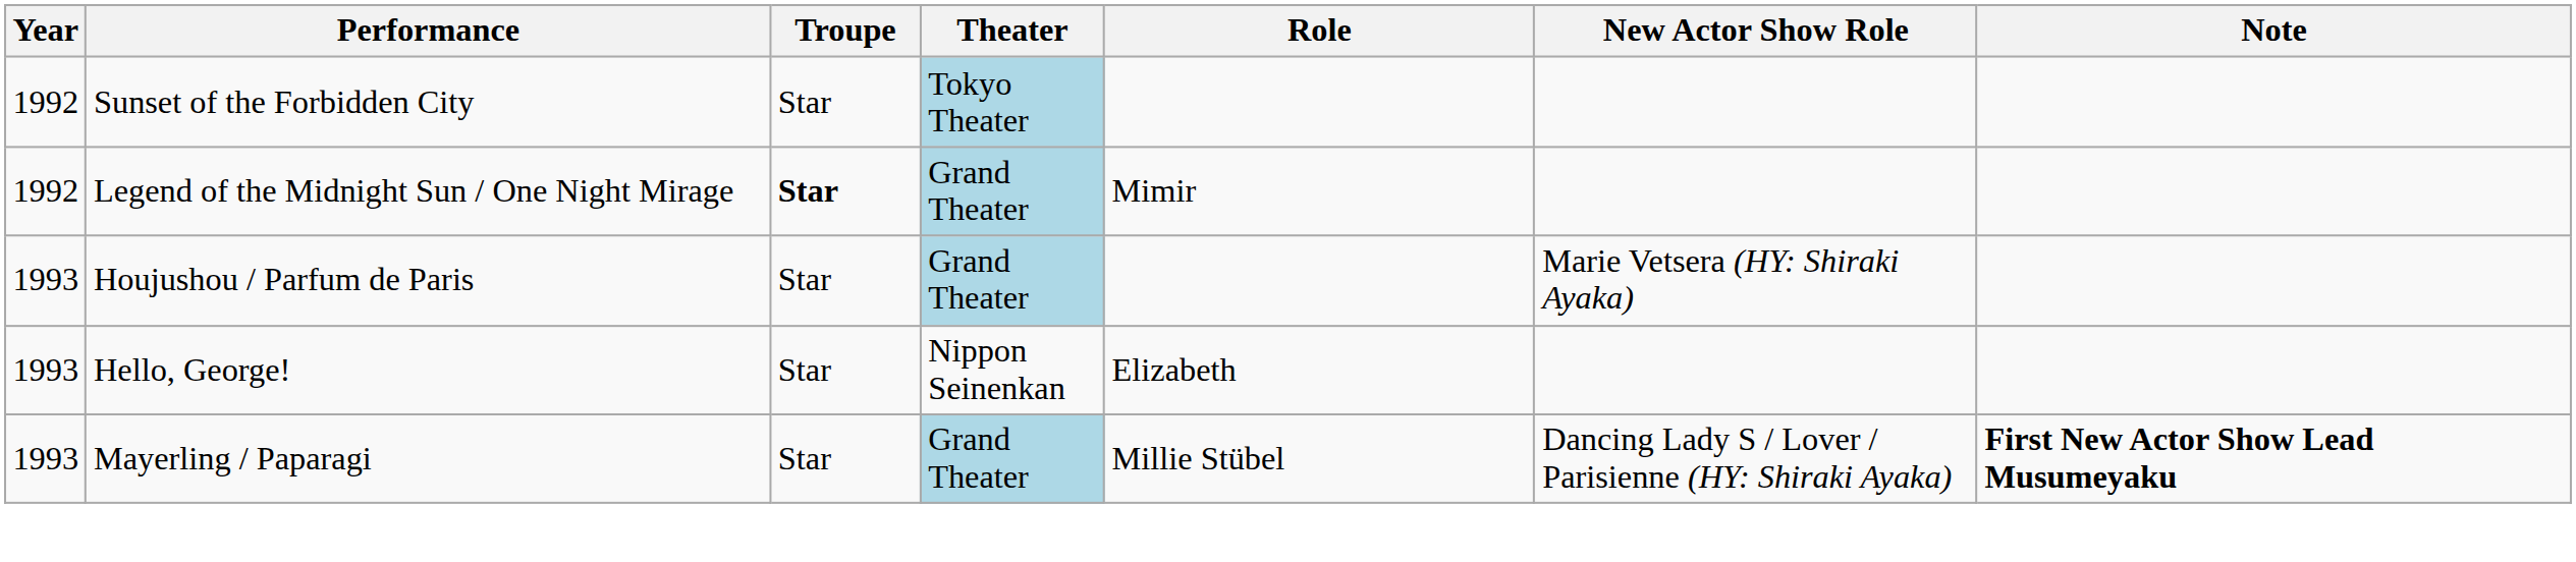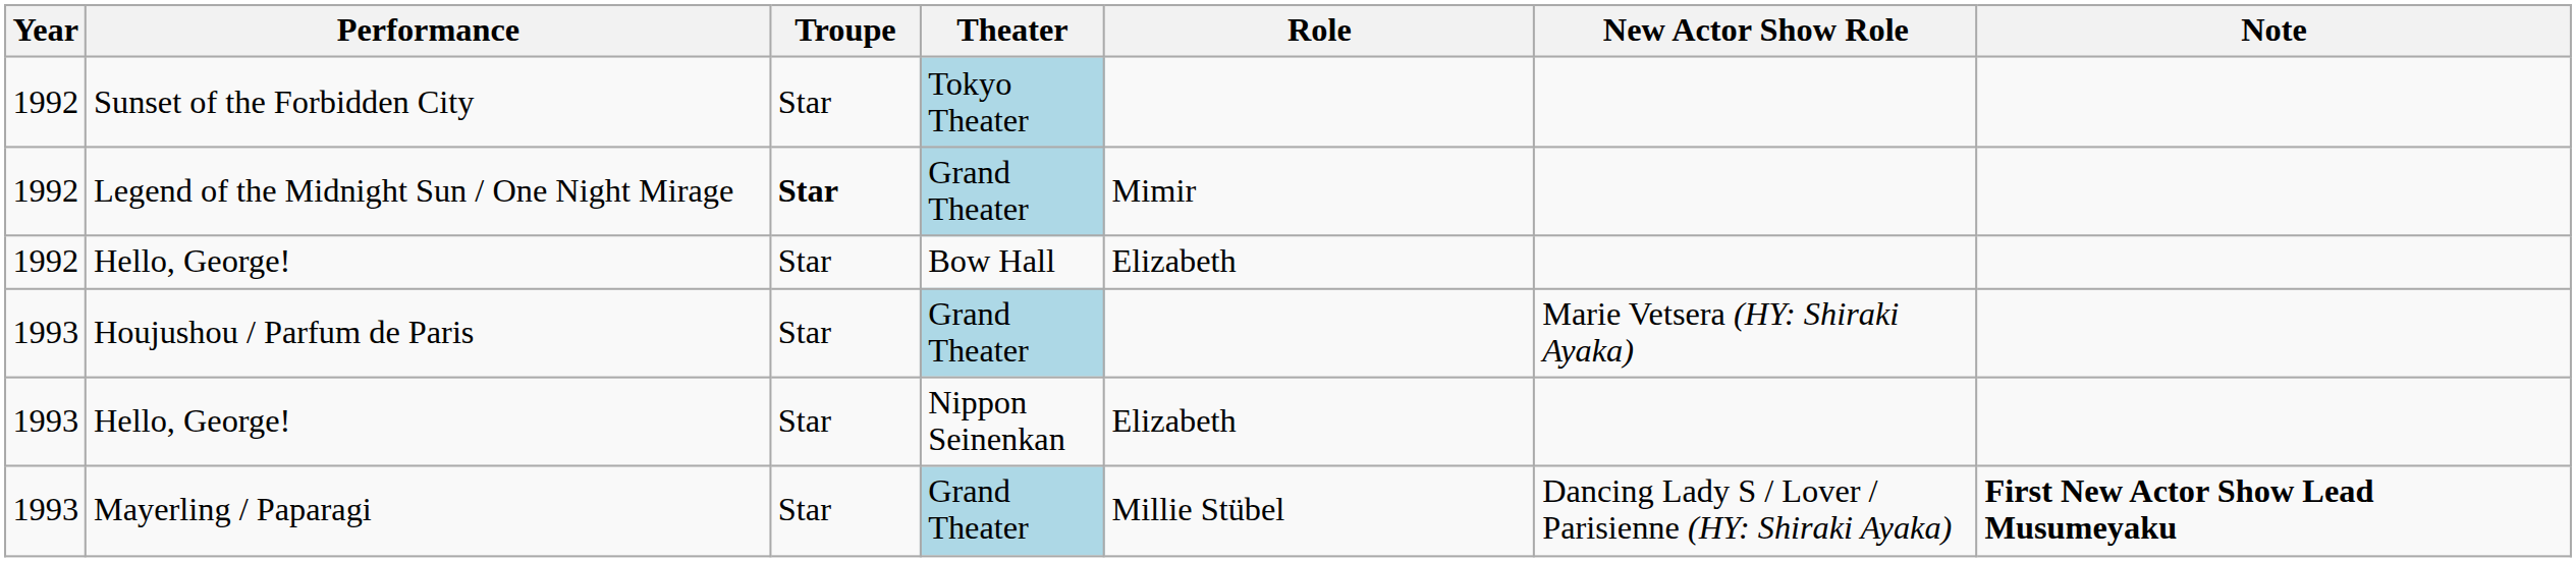+ row: 1992 | Hello, George! | Star | Bow Hall | Elizabeth
